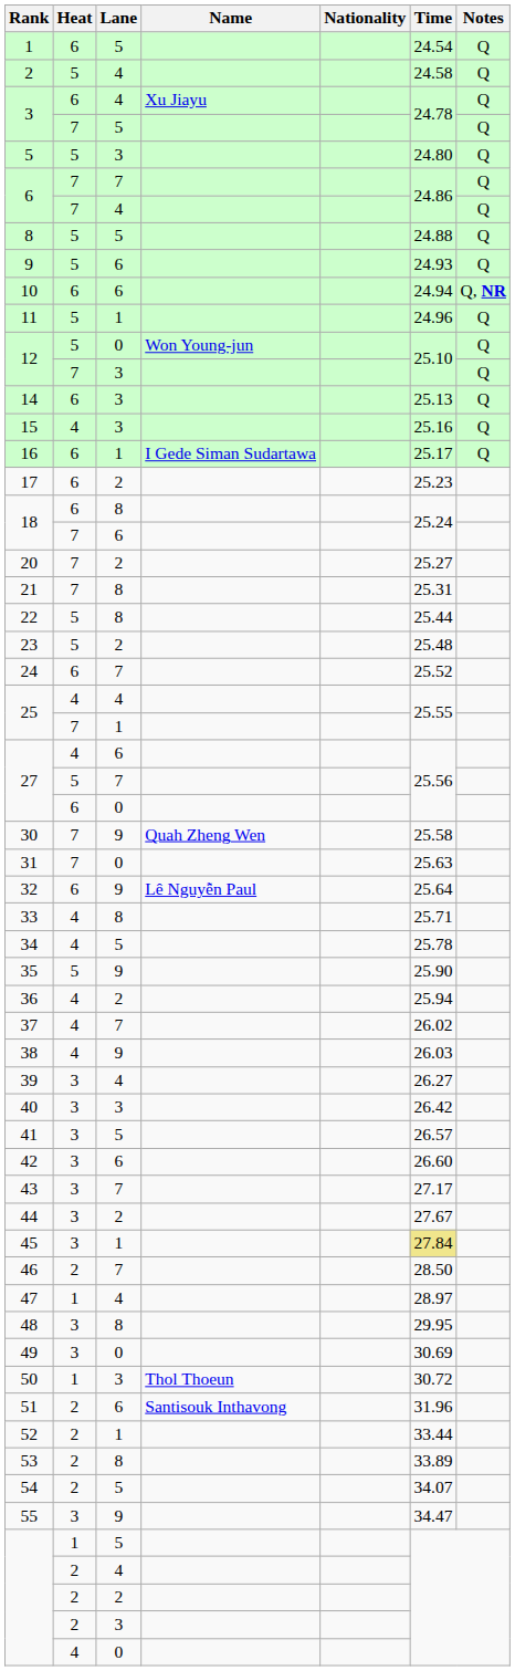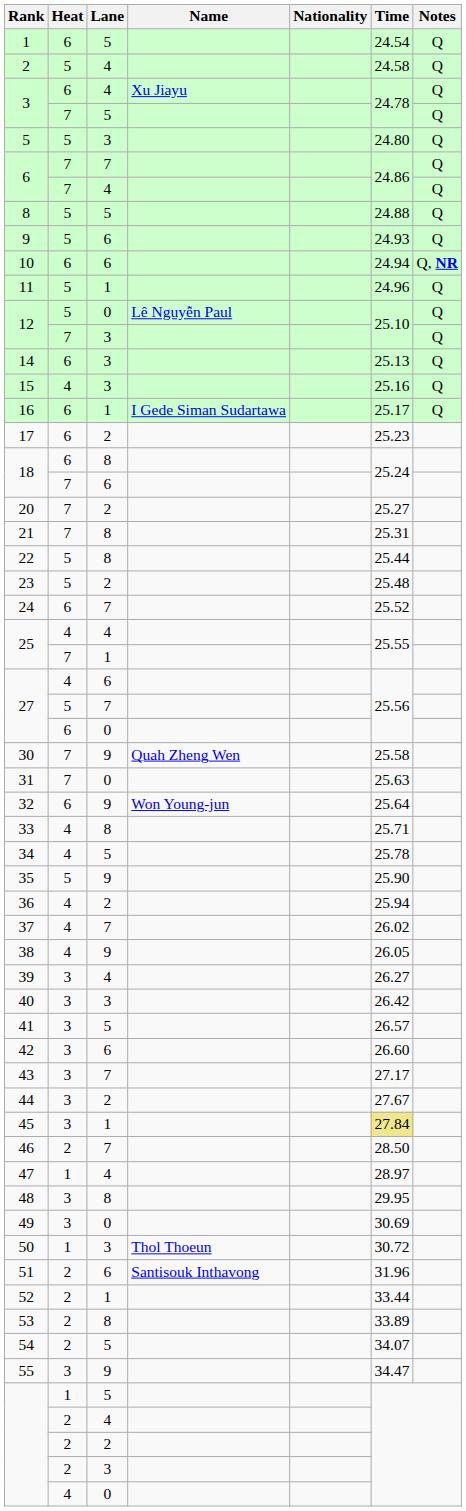12 / 0 | Name: Won Young-jun -> Lê Nguyễn Paul
32 | Name: Lê Nguyễn Paul -> Won Young-jun
38 | Time: 26.03 -> 26.05
